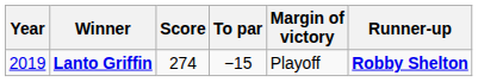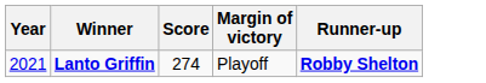- column: To par | −15
Lanto Griffin | Year: 2019 -> 2021
